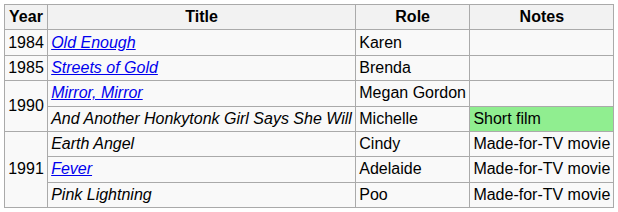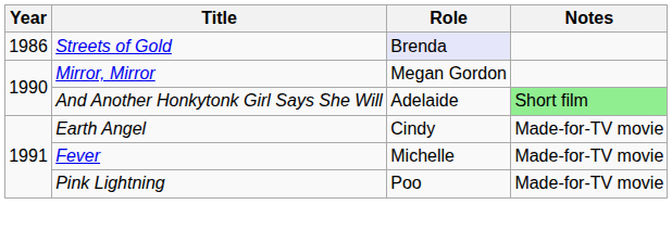- row: 1984 | Old Enough | Karen
Streets of Gold | Year: 1985 -> 1986
Streets of Gold | Role: no background -> lavender background
And Another Honkytonk Girl Says She Will | Role: Michelle -> Adelaide
Fever | Role: Adelaide -> Michelle
